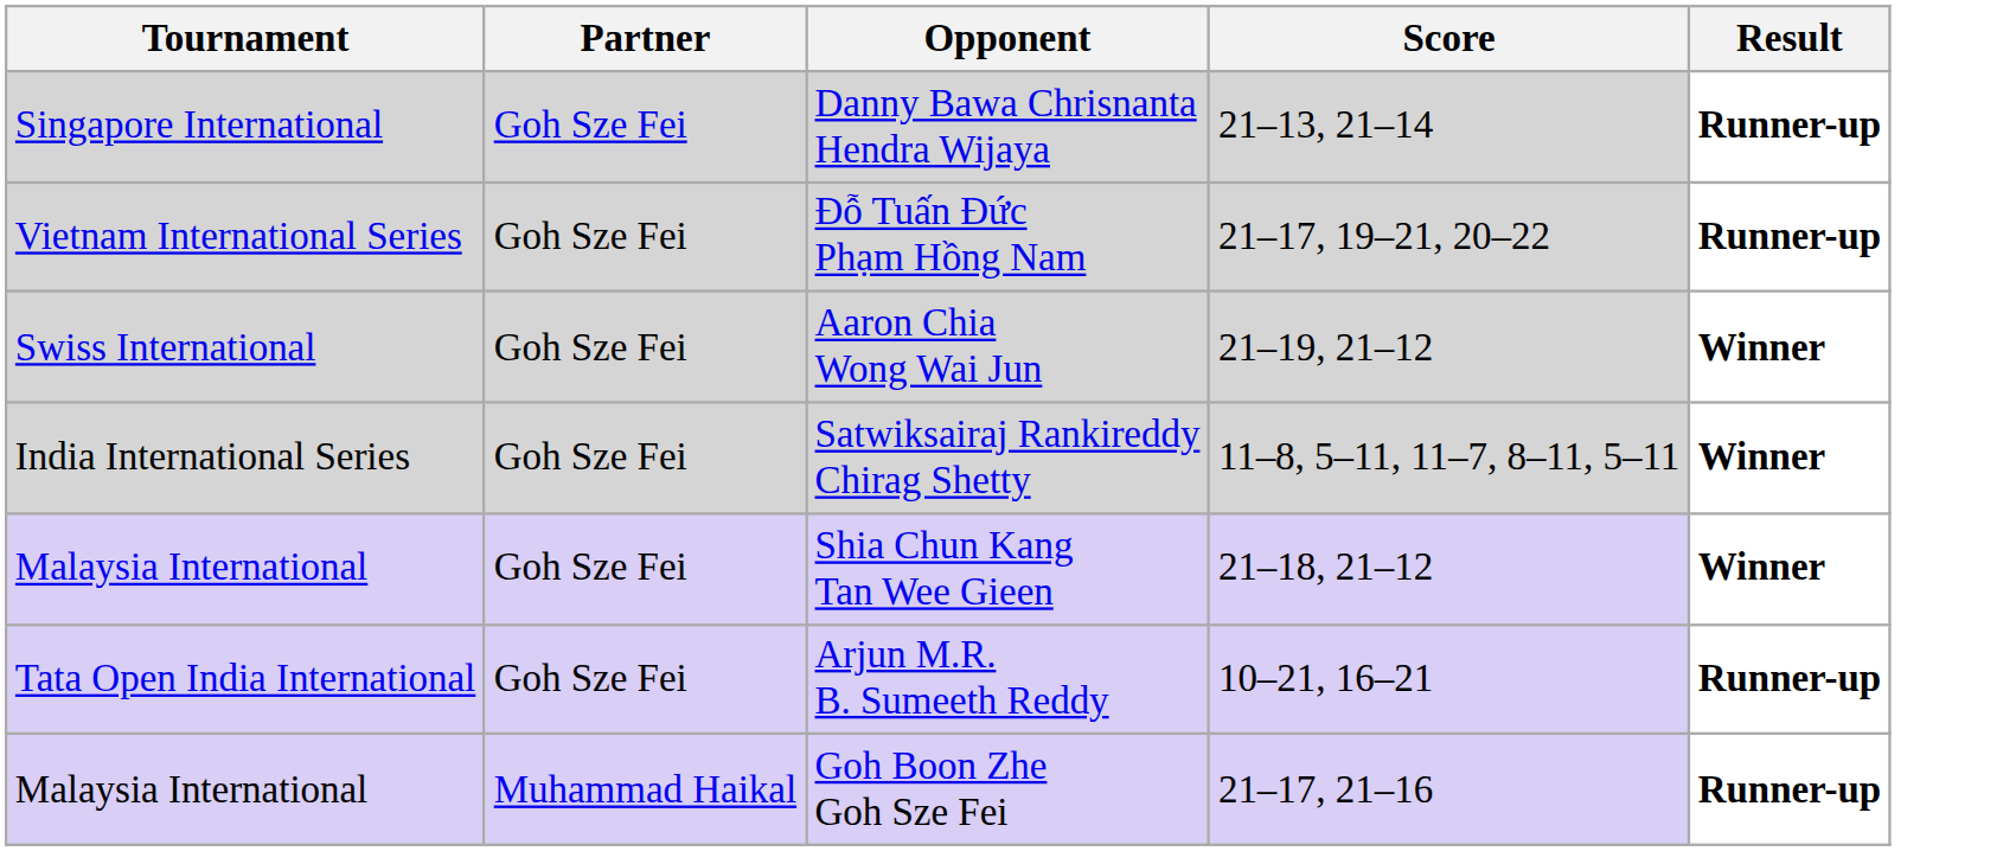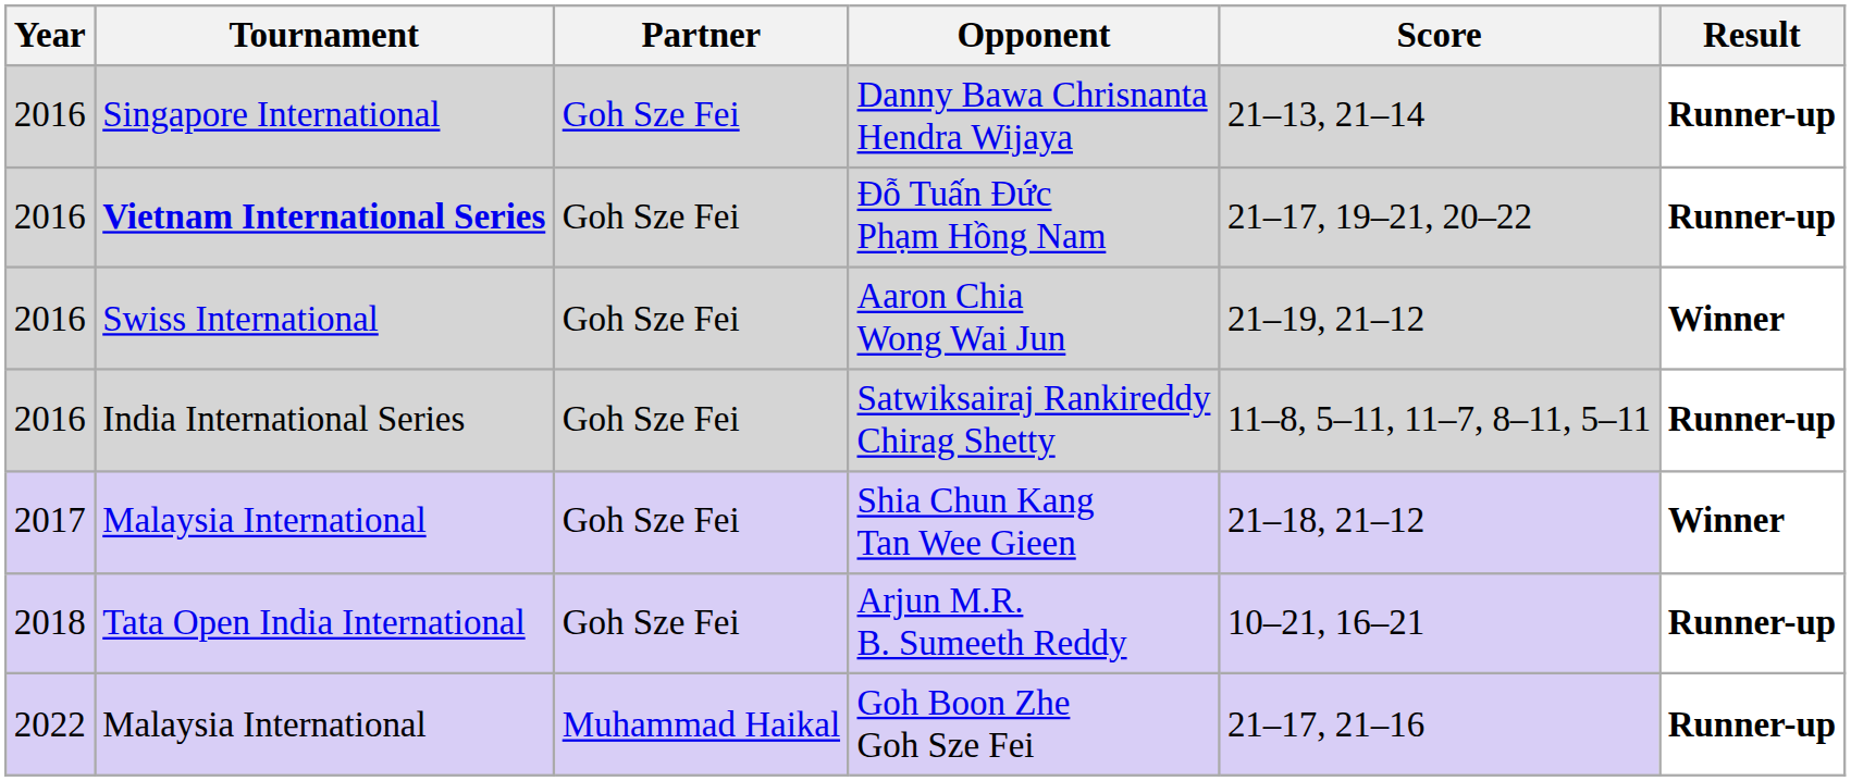+ column: Year | 2016 | 2016 | 2016 | 2016 | 2017 | 2018 | 2022
Đỗ Tuấn Đức Phạm Hồng Nam | Tournament: normal -> bold
Satwiksairaj Rankireddy Chirag Shetty | Result: Winner -> Runner-up
